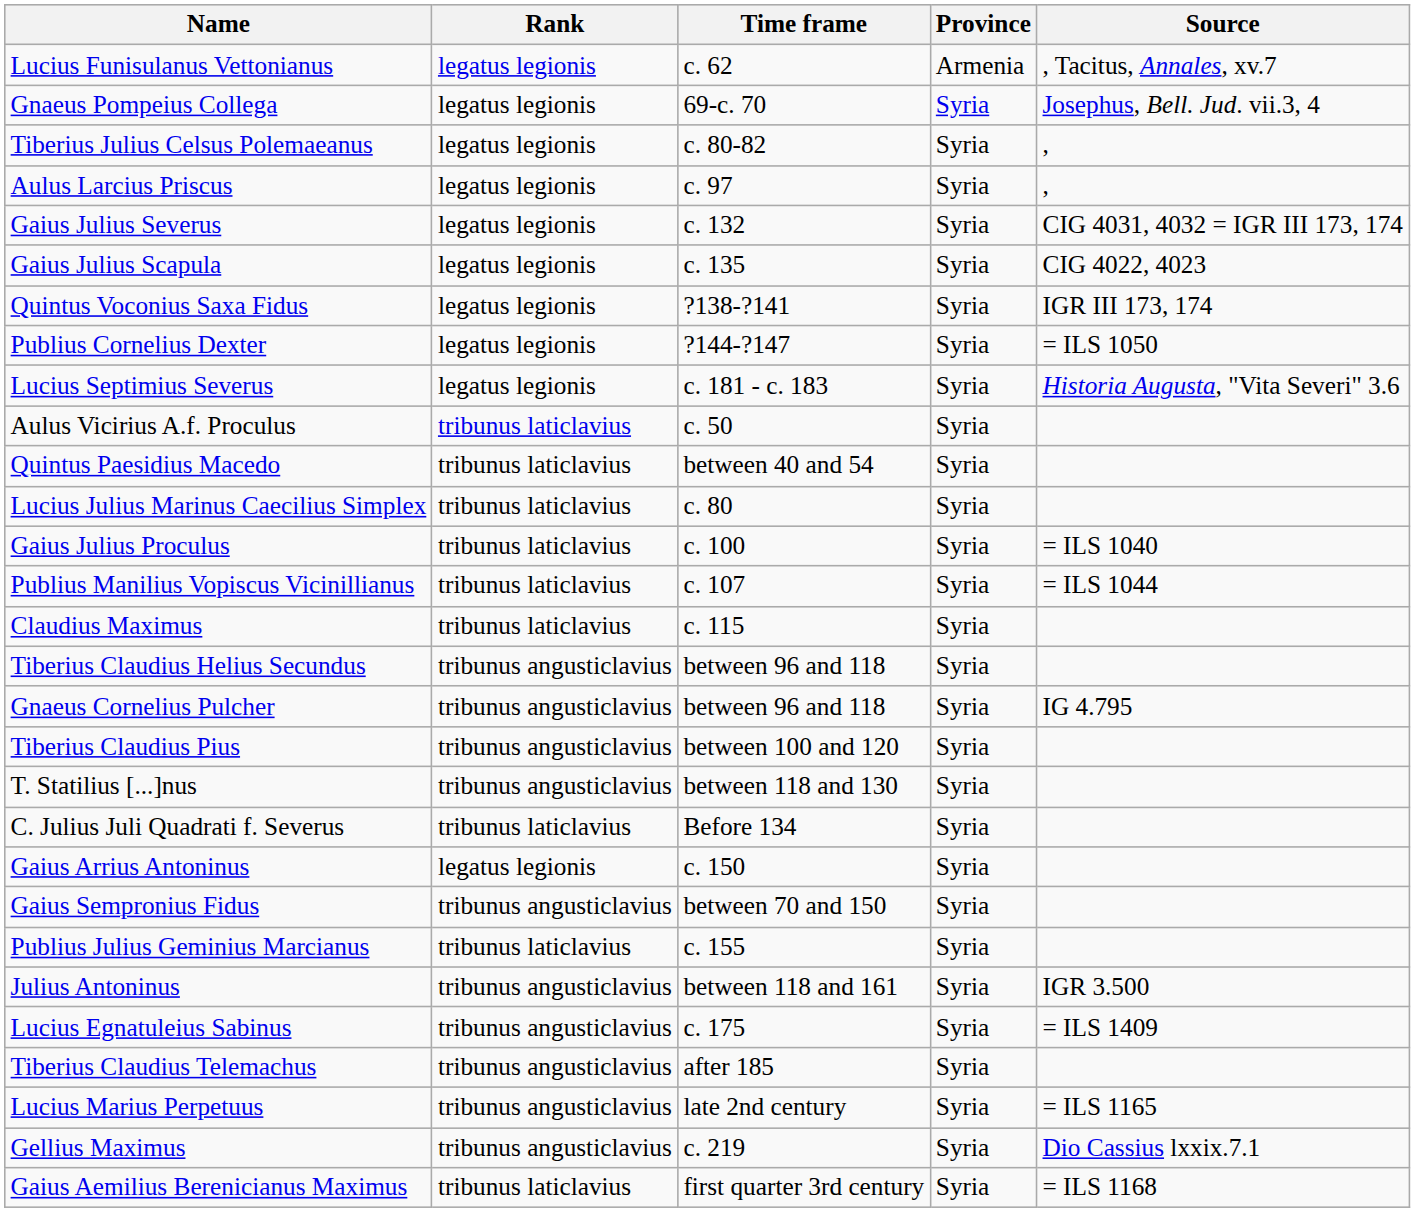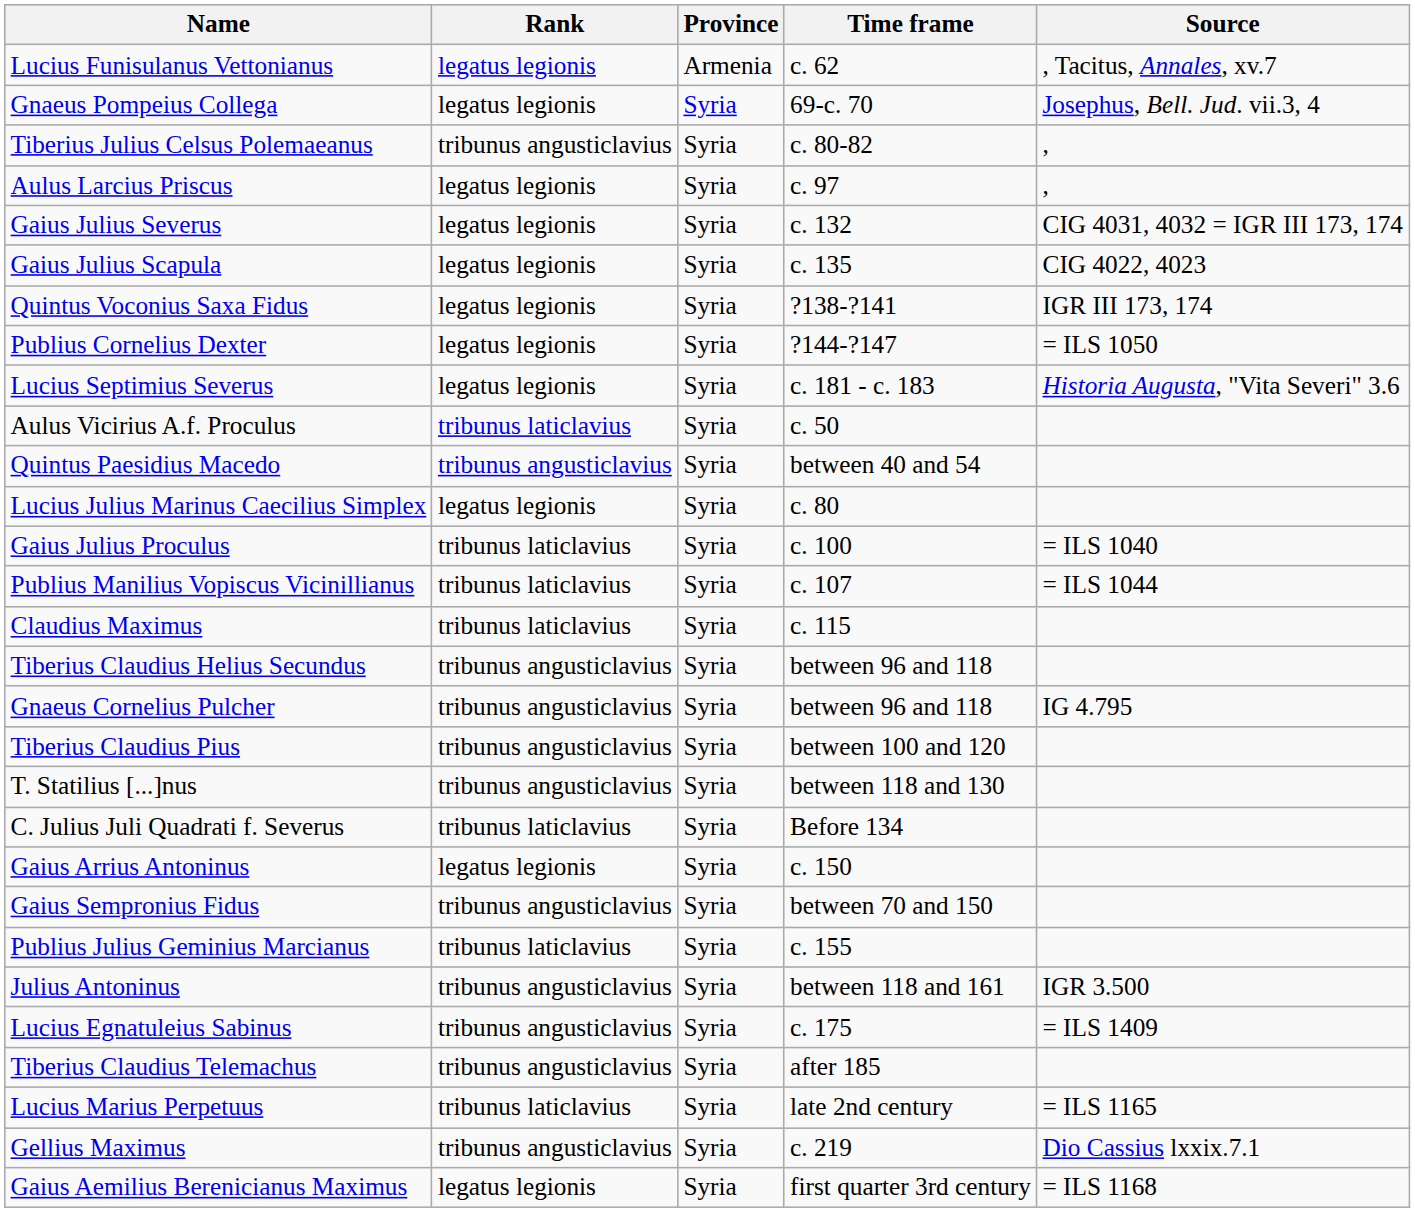columns swapped: Time frame <-> Province
Tiberius Julius Celsus Polemaeanus | Rank: legatus legionis -> tribunus angusticlavius
Quintus Paesidius Macedo | Rank: tribunus laticlavius -> tribunus angusticlavius
Lucius Julius Marinus Caecilius Simplex | Rank: tribunus laticlavius -> legatus legionis
Lucius Marius Perpetuus | Rank: tribunus angusticlavius -> tribunus laticlavius
Gaius Aemilius Berenicianus Maximus | Rank: tribunus laticlavius -> legatus legionis
